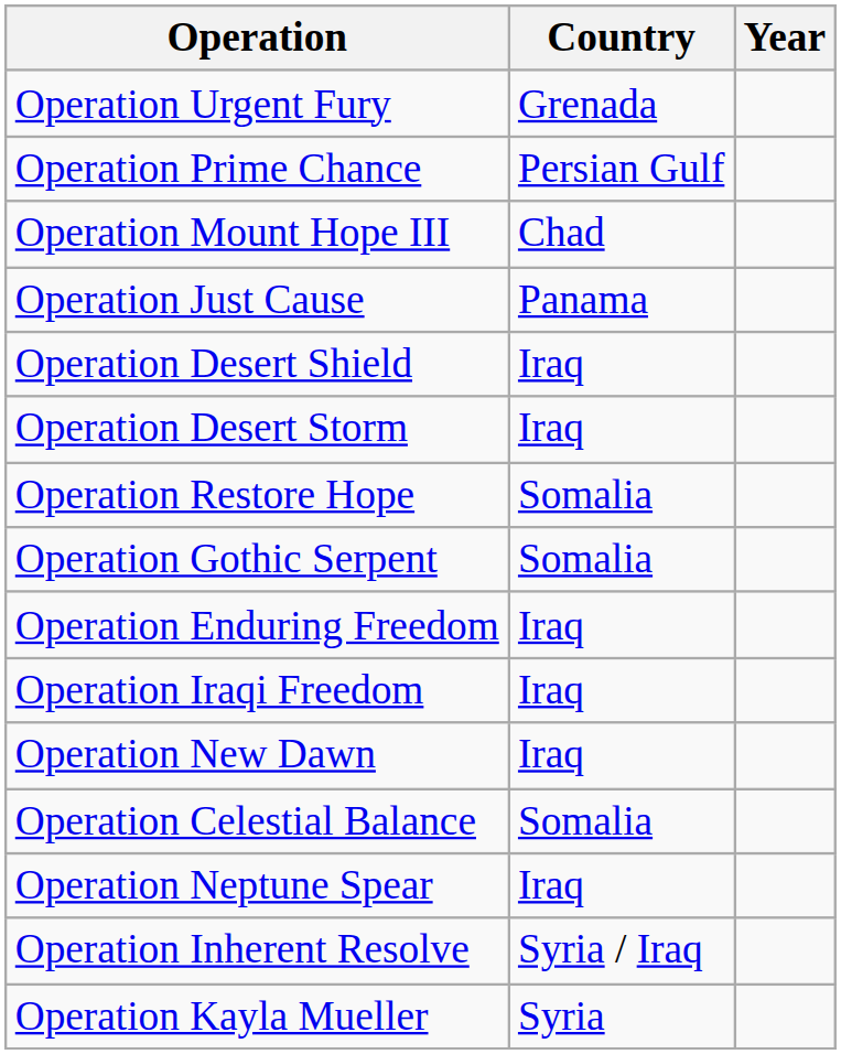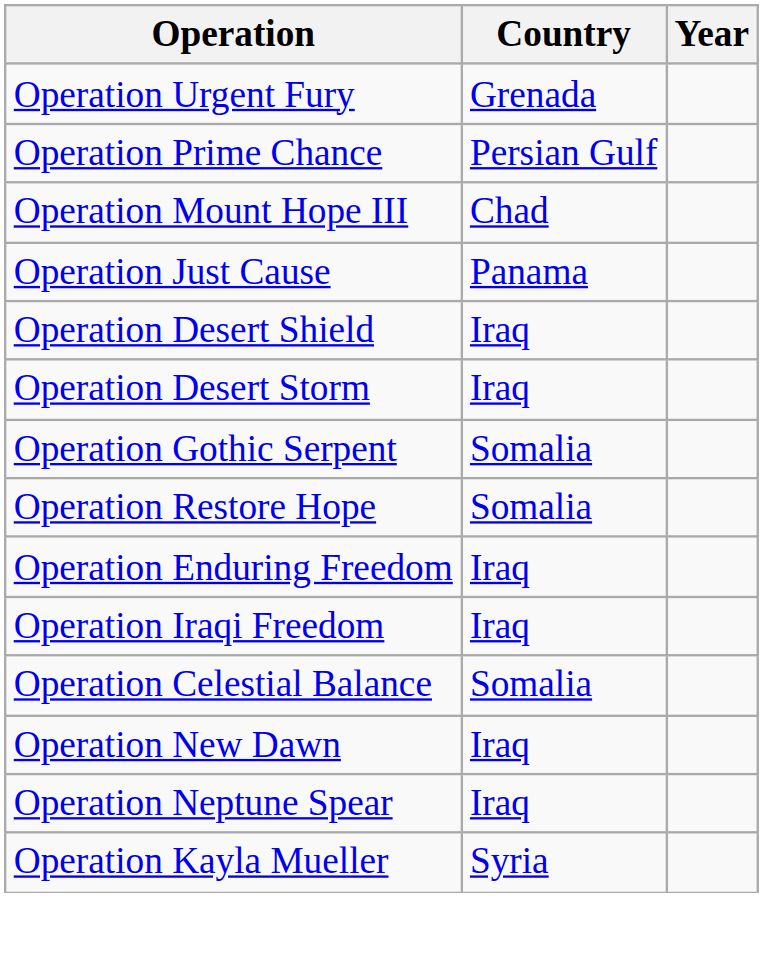rows swapped: Operation Restore Hope <-> Operation Gothic Serpent
rows swapped: Operation Celestial Balance <-> Operation New Dawn
- row: Operation Inherent Resolve | Syria / Iraq
